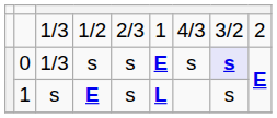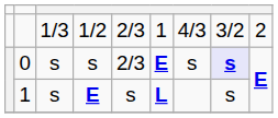0 | column 3: 1/3 -> s
0 | column 5: s -> 2/3
